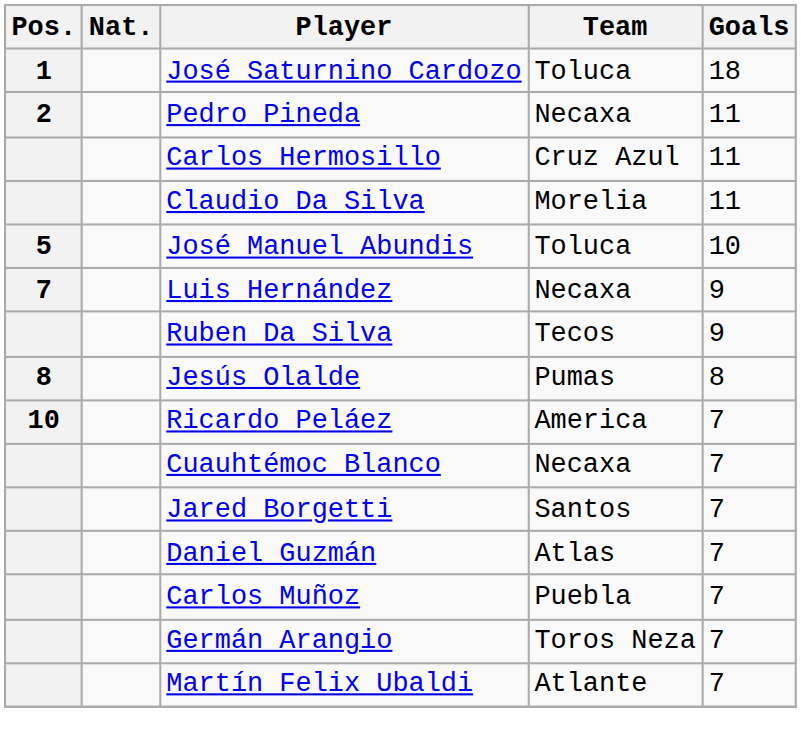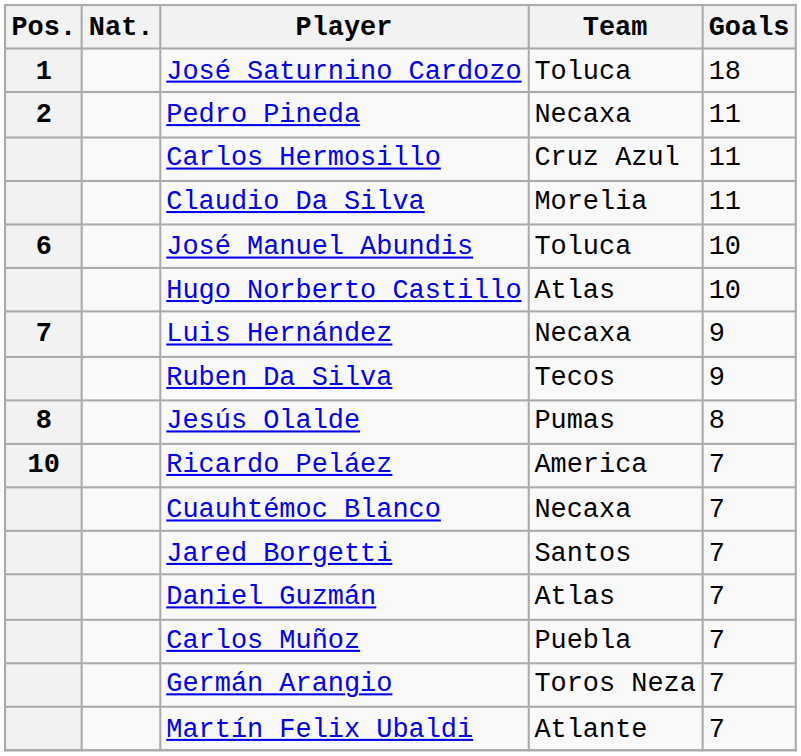José Manuel Abundis | Pos.: 5 -> 6
+ row: Hugo Norberto Castillo | Atlas | 10
